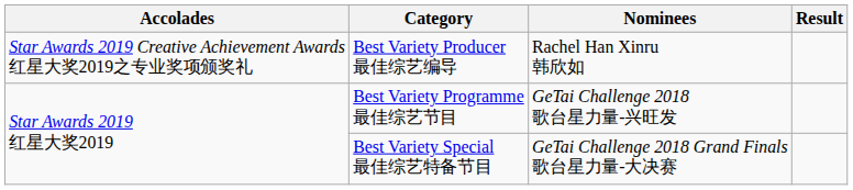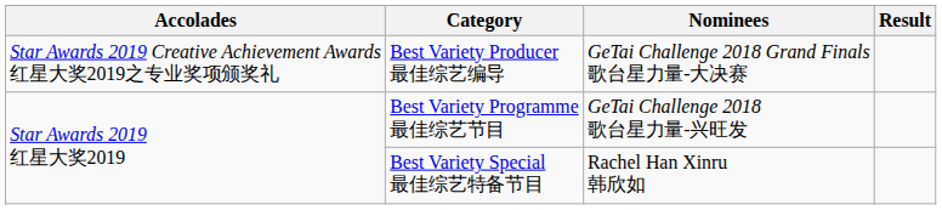Best Variety Producer 最佳综艺编导 | Nominees: Rachel Han Xinru 韩欣如 -> GeTai Challenge 2018 Grand Finals 歌台星力量-大决赛
Best Variety Special 最佳综艺特备节目 | Nominees: GeTai Challenge 2018 Grand Finals 歌台星力量-大决赛 -> Rachel Han Xinru 韩欣如
